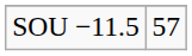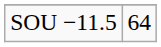SOU −11.5 | column 2: 57 -> 64
